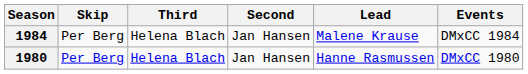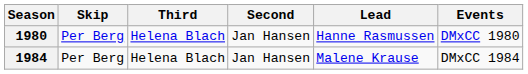rows swapped: 1980 <-> 1984
